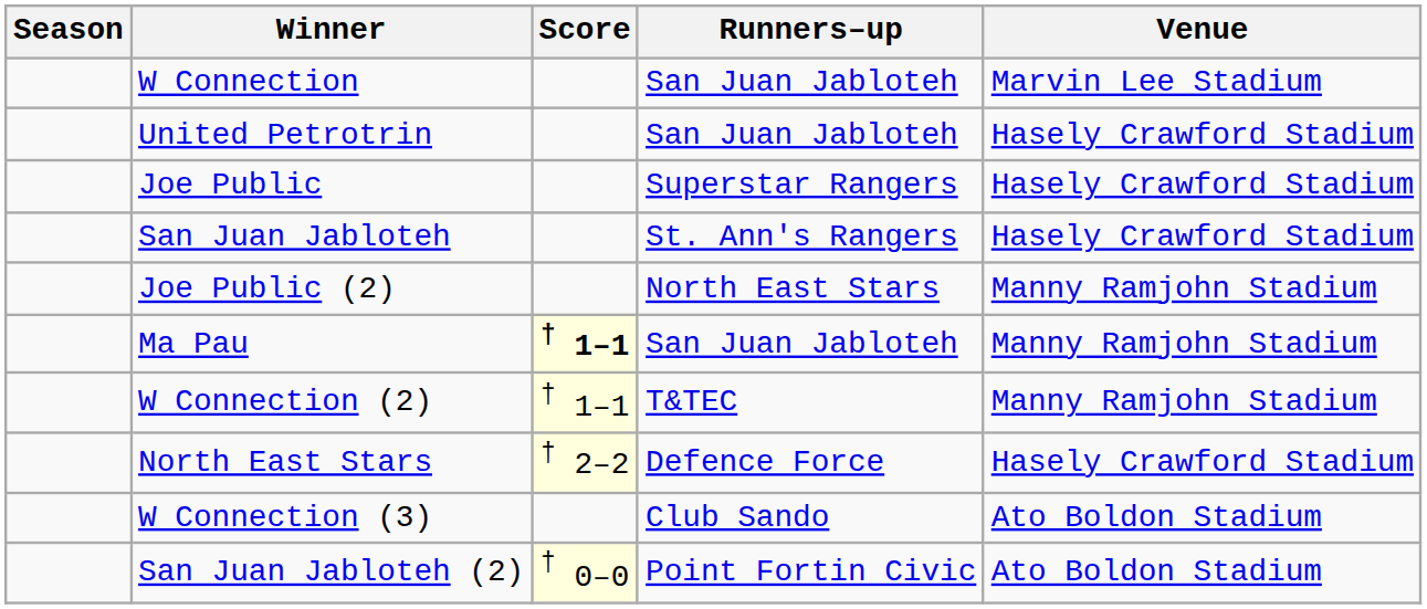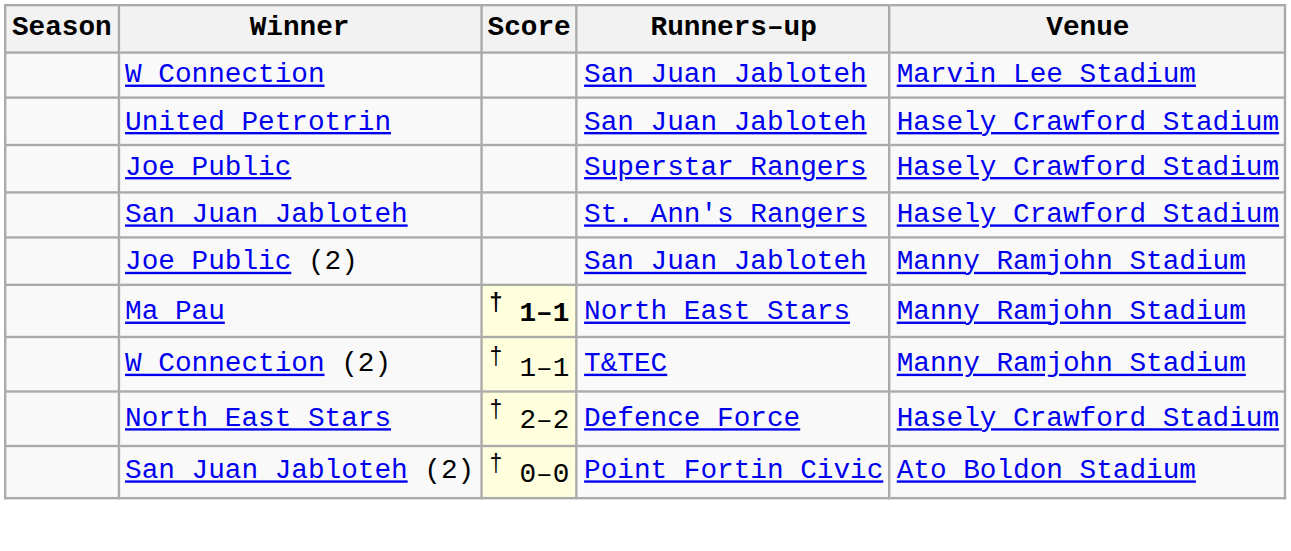Joe Public (2) | Runners–up: North East Stars -> San Juan Jabloteh
Ma Pau | Runners–up: San Juan Jabloteh -> North East Stars
- row: W Connection (3) | Club Sando | Ato Boldon Stadium
